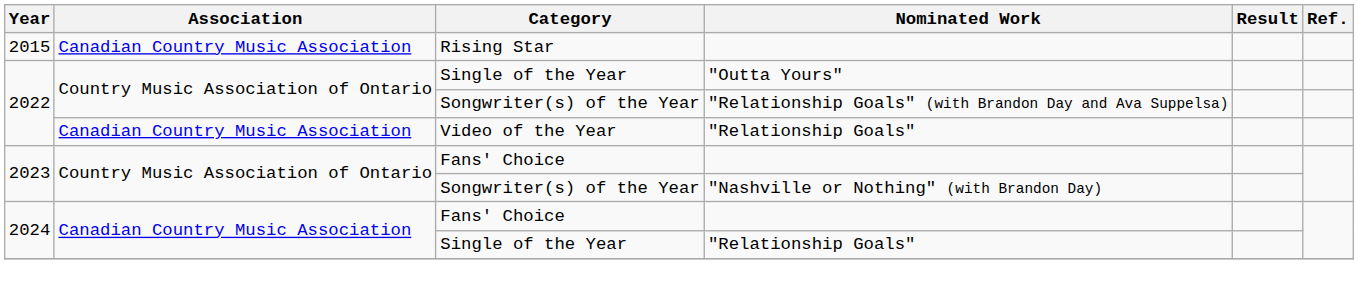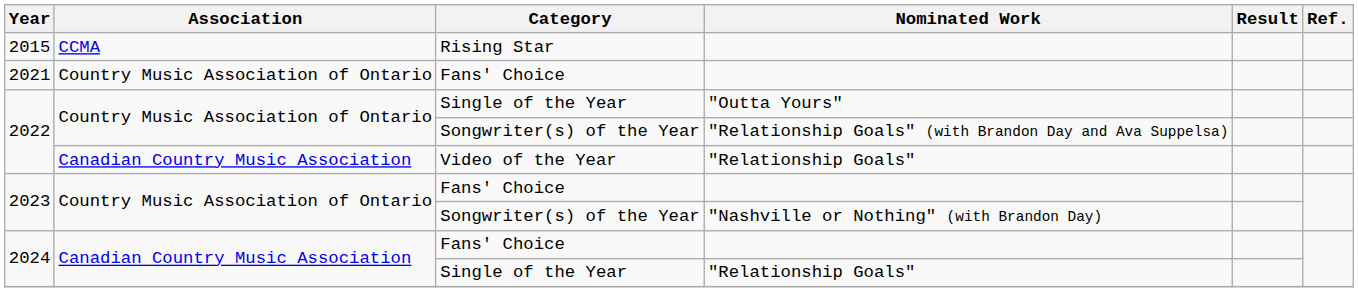2015 | Association: Canadian Country Music Association -> CCMA
+ row: 2021 | Country Music Association of Ontario | Fans' Choice
